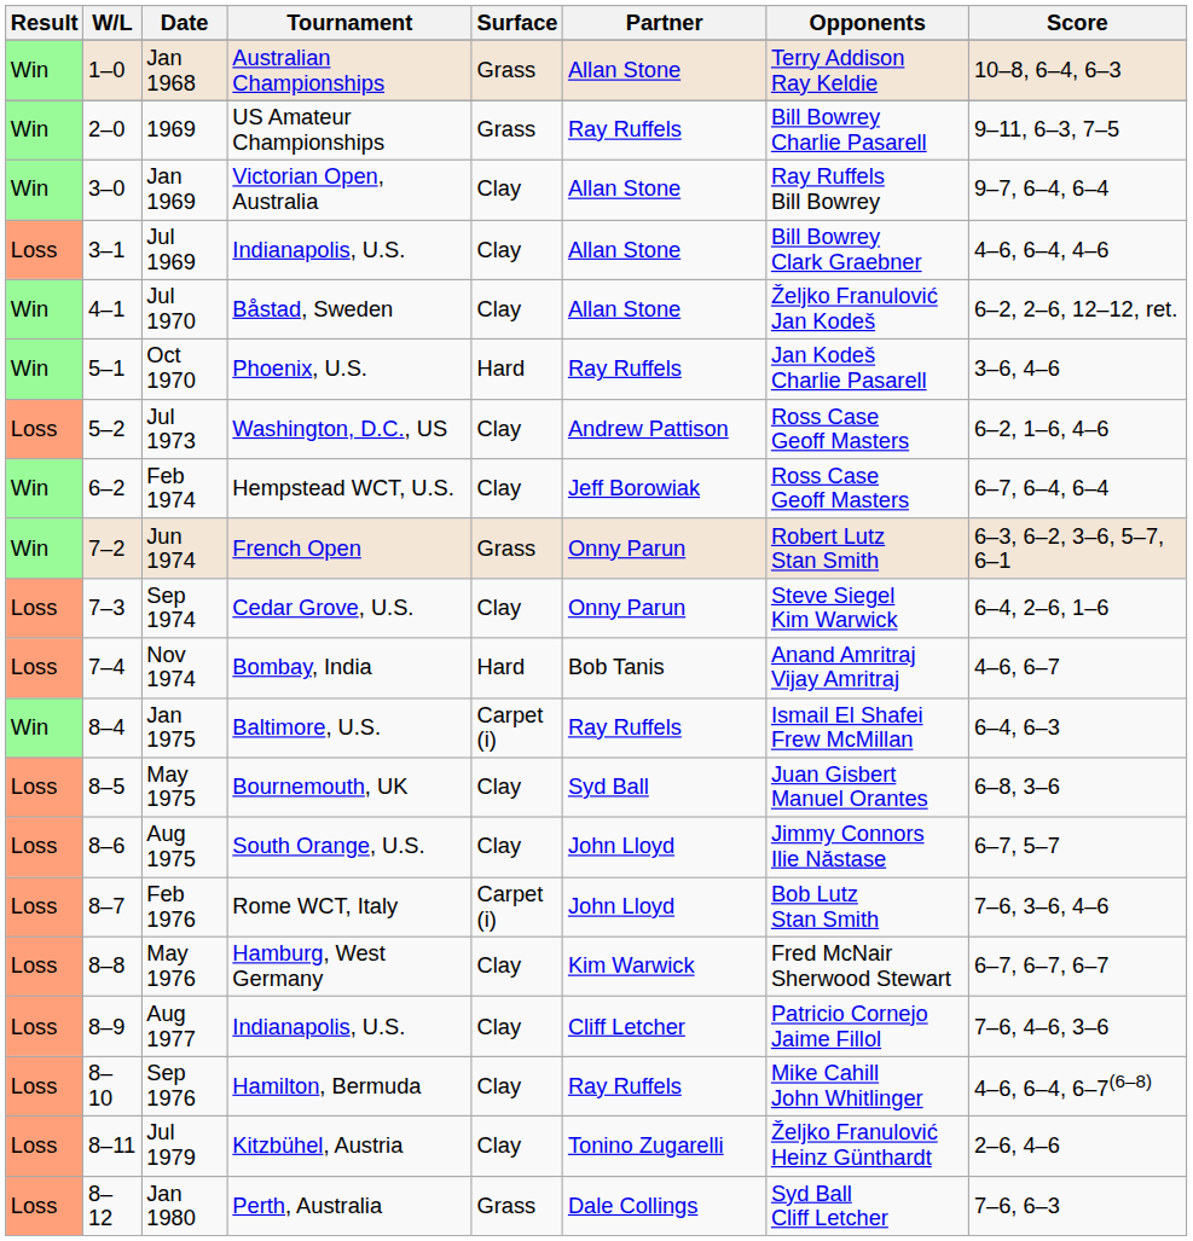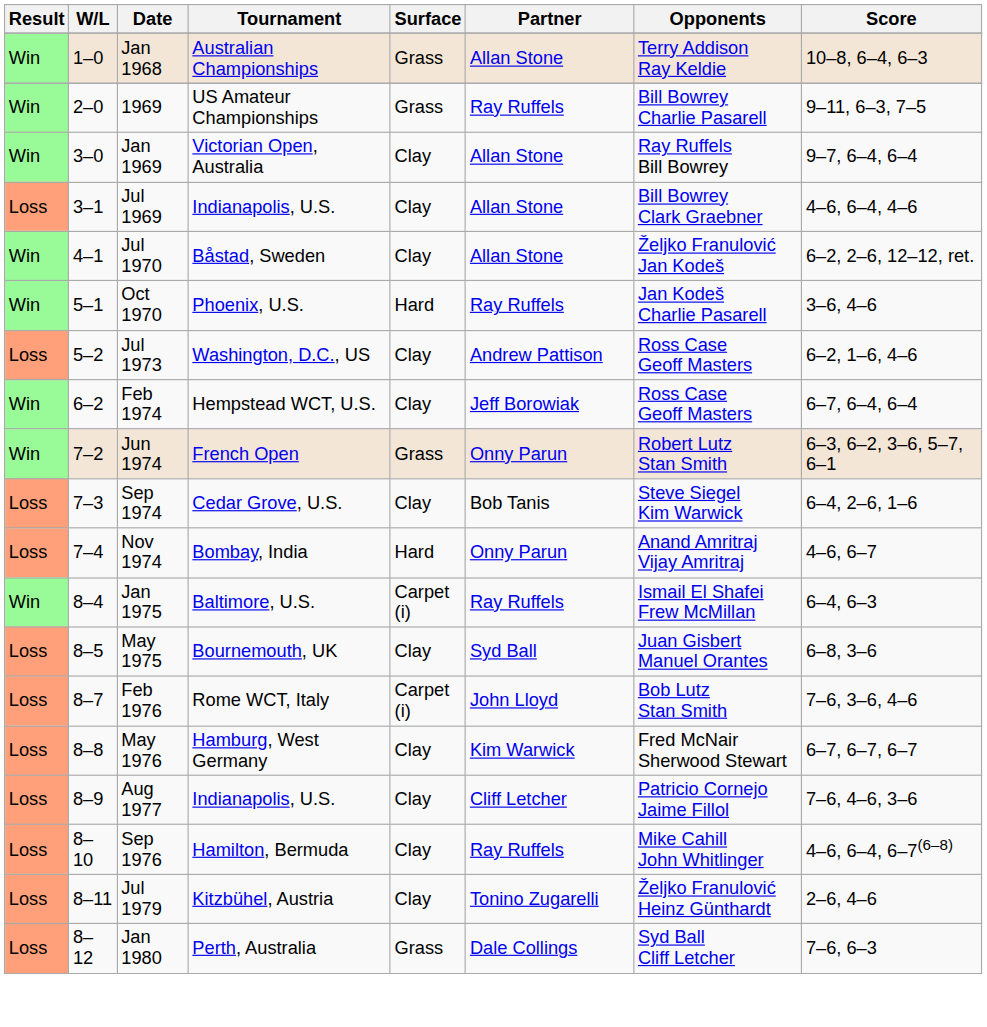Sep 1974 | Partner: Onny Parun -> Bob Tanis
Nov 1974 | Partner: Bob Tanis -> Onny Parun
- row: Loss | 8–6 | Aug 1975 | South Orange, U.S. | Clay | John Lloyd | Jimmy Connors Ilie Năstase | 6–7, 5–7
